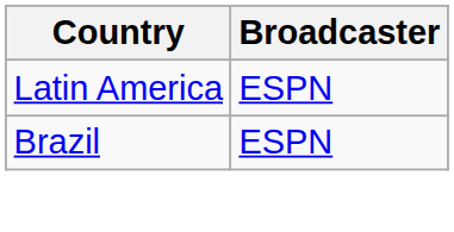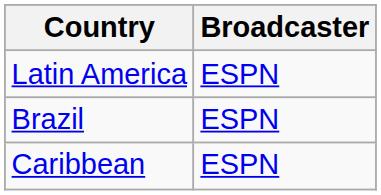+ row: Caribbean | ESPN
